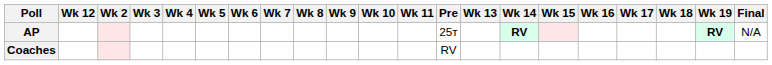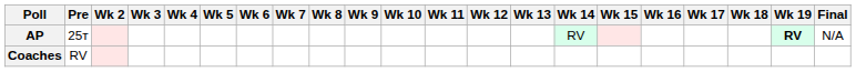columns swapped: Pre <-> Wk 12
AP | Wk 14: bold -> normal
